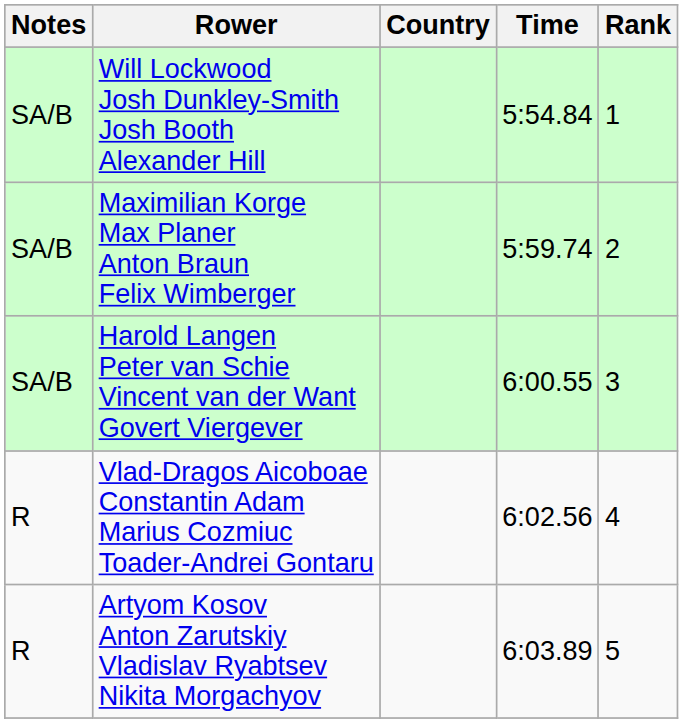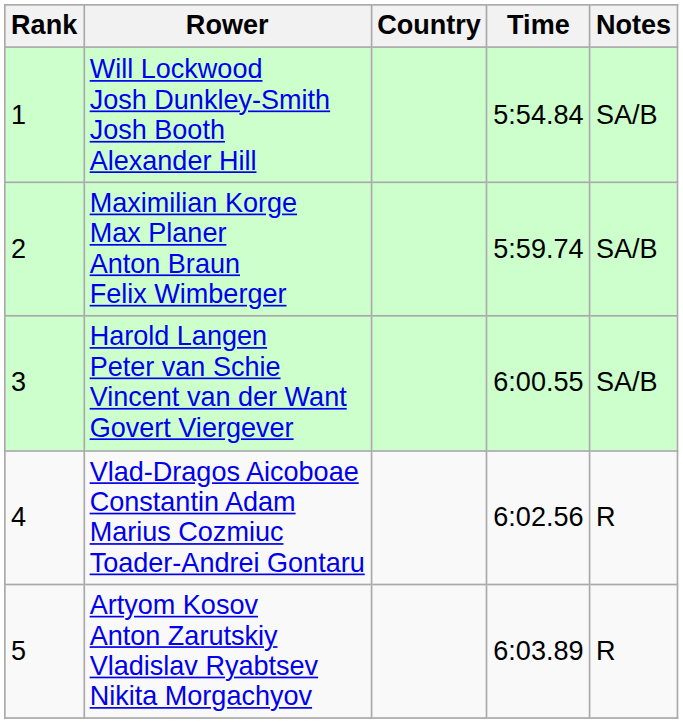columns swapped: Rank <-> Notes
